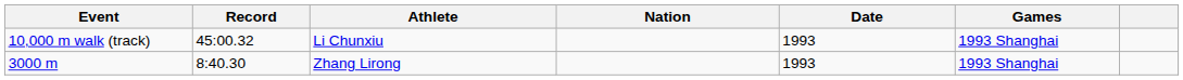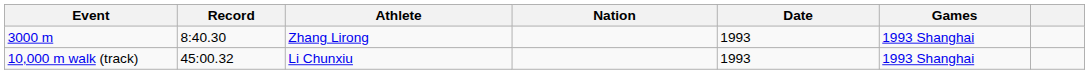rows swapped: 3000 m <-> 10,000 m walk (track)
